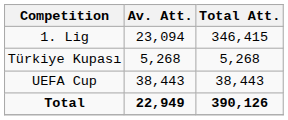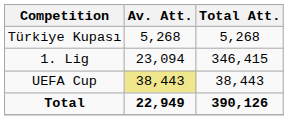rows swapped: 1. Lig <-> Türkiye Kupası
UEFA Cup | Av. Att.: no background -> khaki background
